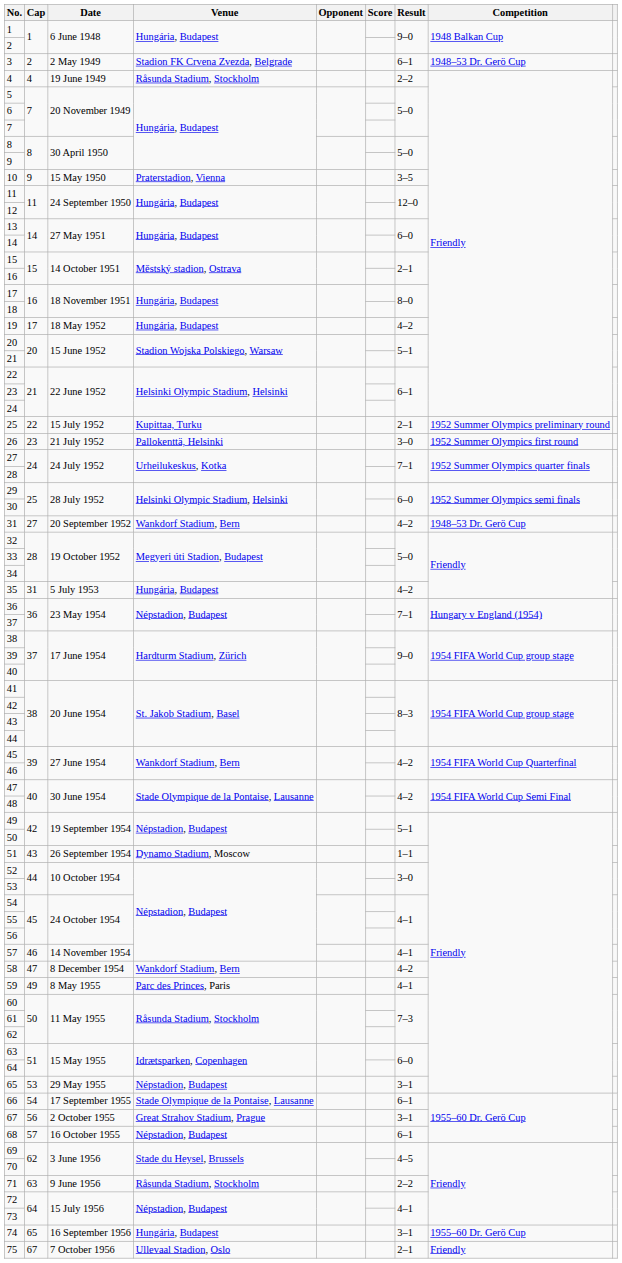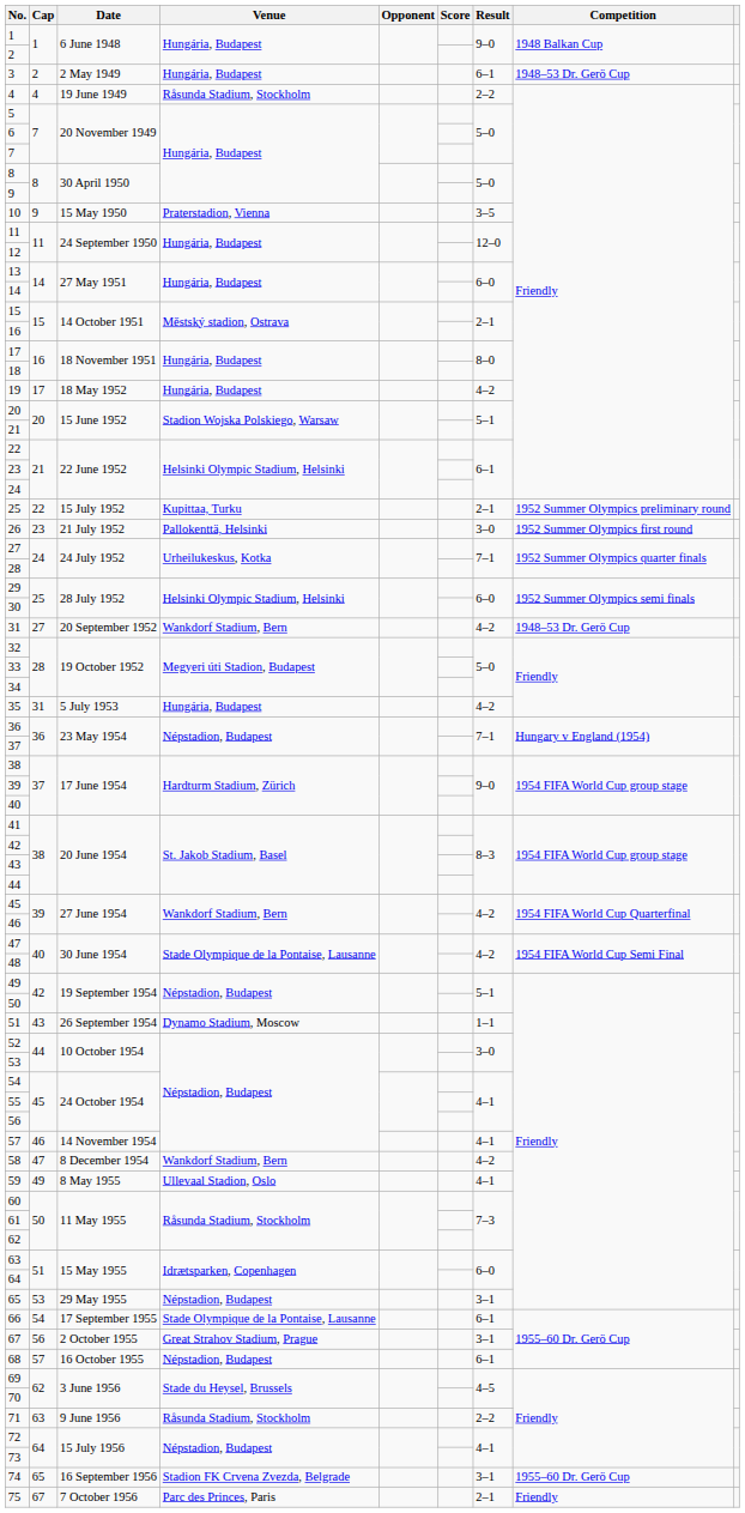3 | Venue: Stadion FK Crvena Zvezda, Belgrade -> Hungária, Budapest
59 | Venue: Parc des Princes, Paris -> Ullevaal Stadion, Oslo
74 | Venue: Hungária, Budapest -> Stadion FK Crvena Zvezda, Belgrade
75 | Venue: Ullevaal Stadion, Oslo -> Parc des Princes, Paris
